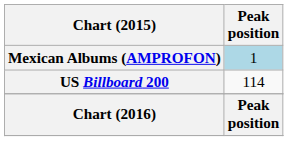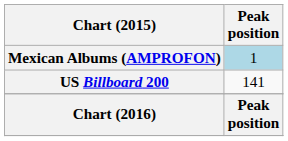US Billboard 200 | Peak position: 114 -> 141
